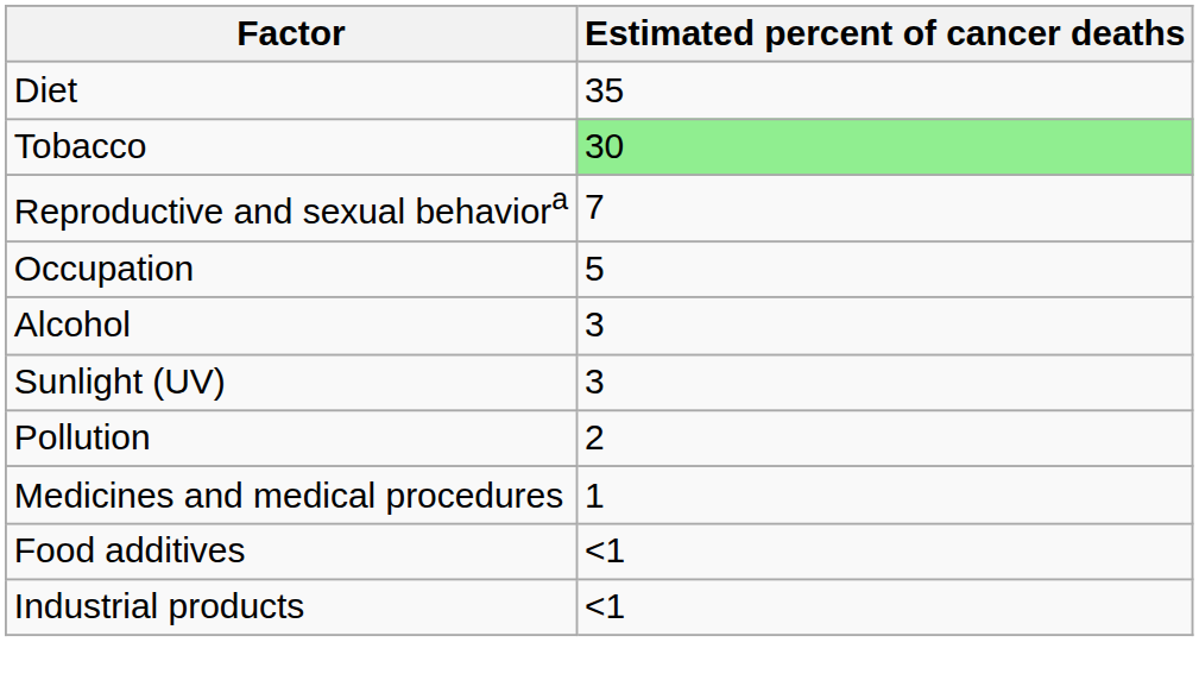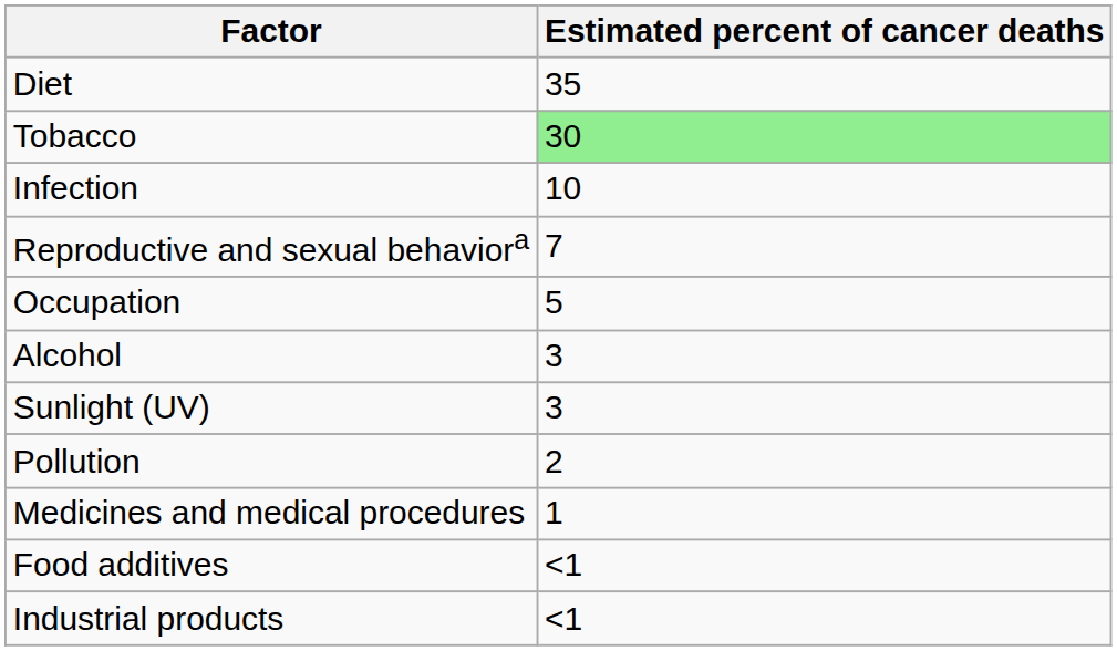+ row: Infection | 10
